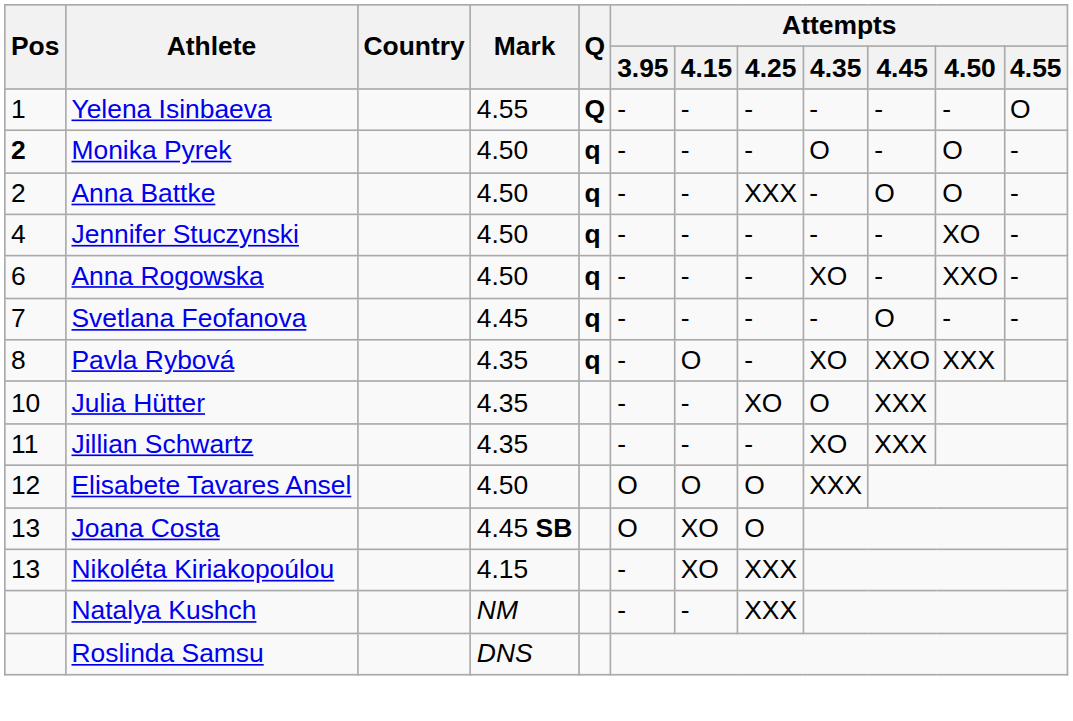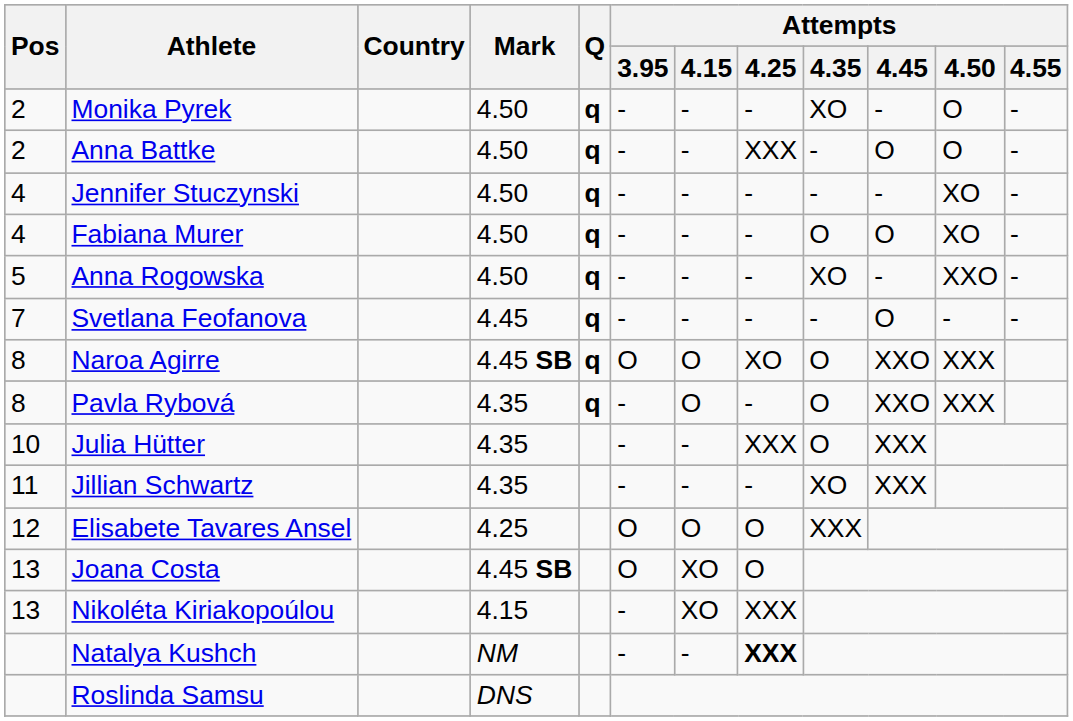- row: 1 | Yelena Isinbaeva | 4.55 | Q | - | - | - | - | - | - | O
Monika Pyrek | Pos: bold -> normal
Monika Pyrek | Attempts / 4.35: O -> XO
+ row: 4 | Fabiana Murer | 4.50 | q | - | - | - | O | O | XO | -
Anna Rogowska | Pos: 6 -> 5
+ row: 8 | Naroa Agirre | 4.45 SB | q | O | O | XO | O | XXO | XXX
Pavla Rybová | Attempts / 4.35: XO -> O
Julia Hütter | Attempts / 4.25: XO -> XXX
Elisabete Tavares Ansel | Mark: 4.50 -> 4.25
Natalya Kushch | Attempts / 4.25: normal -> bold
